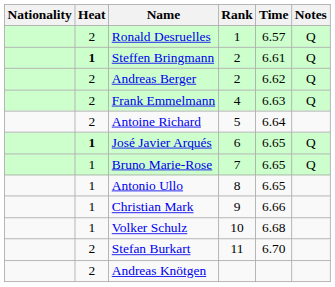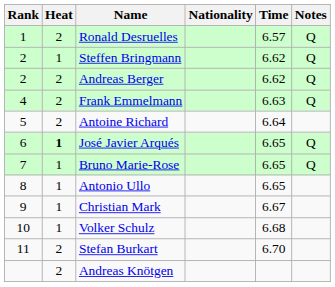columns swapped: Rank <-> Nationality
Steffen Bringmann | Heat: bold -> normal
Steffen Bringmann | Time: 6.61 -> 6.62
Christian Mark | Time: 6.66 -> 6.67
